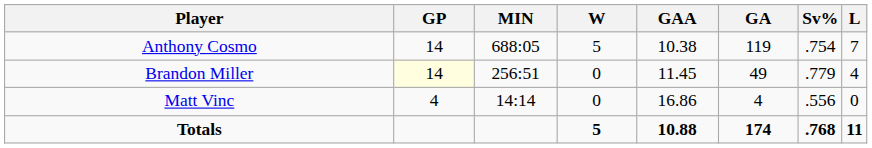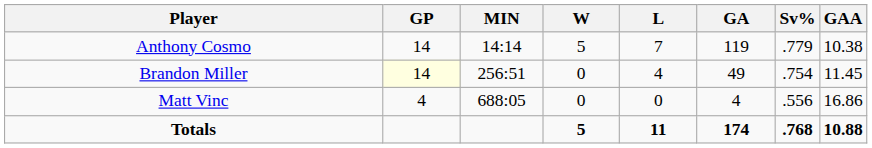columns swapped: L <-> GAA
Anthony Cosmo | MIN: 688:05 -> 14:14
Anthony Cosmo | Sv%: .754 -> .779
Brandon Miller | Sv%: .779 -> .754
Matt Vinc | MIN: 14:14 -> 688:05
